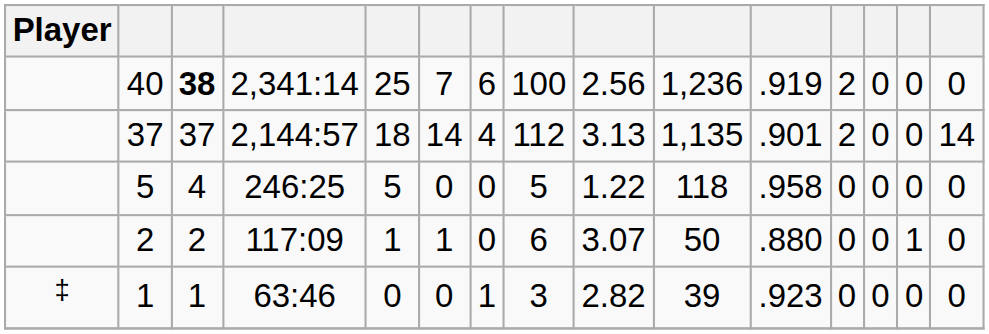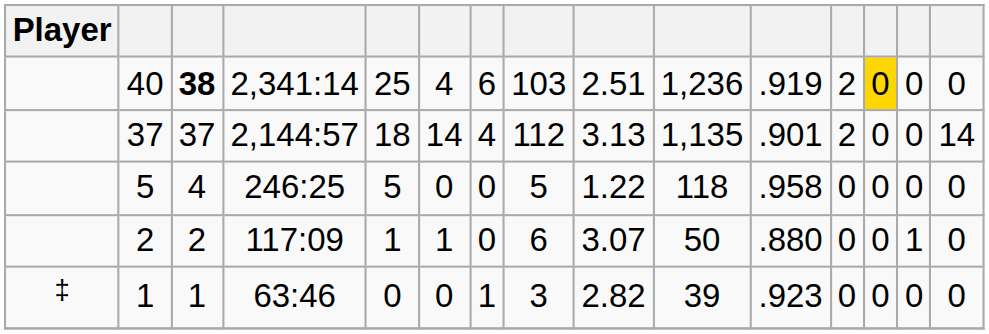40 | column 6: 7 -> 4
40 | column 8: 100 -> 103
40 | column 9: 2.56 -> 2.51
40 | column 13: no background -> gold background
